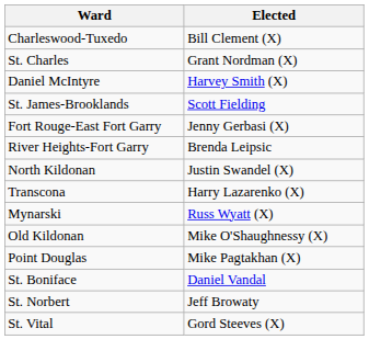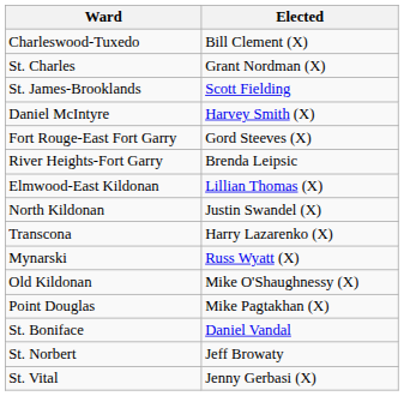rows swapped: St. James-Brooklands <-> Daniel McIntyre
Fort Rouge-East Fort Garry | Elected: Jenny Gerbasi (X) -> Gord Steeves (X)
+ row: Elmwood-East Kildonan | Lillian Thomas (X)
St. Vital | Elected: Gord Steeves (X) -> Jenny Gerbasi (X)
